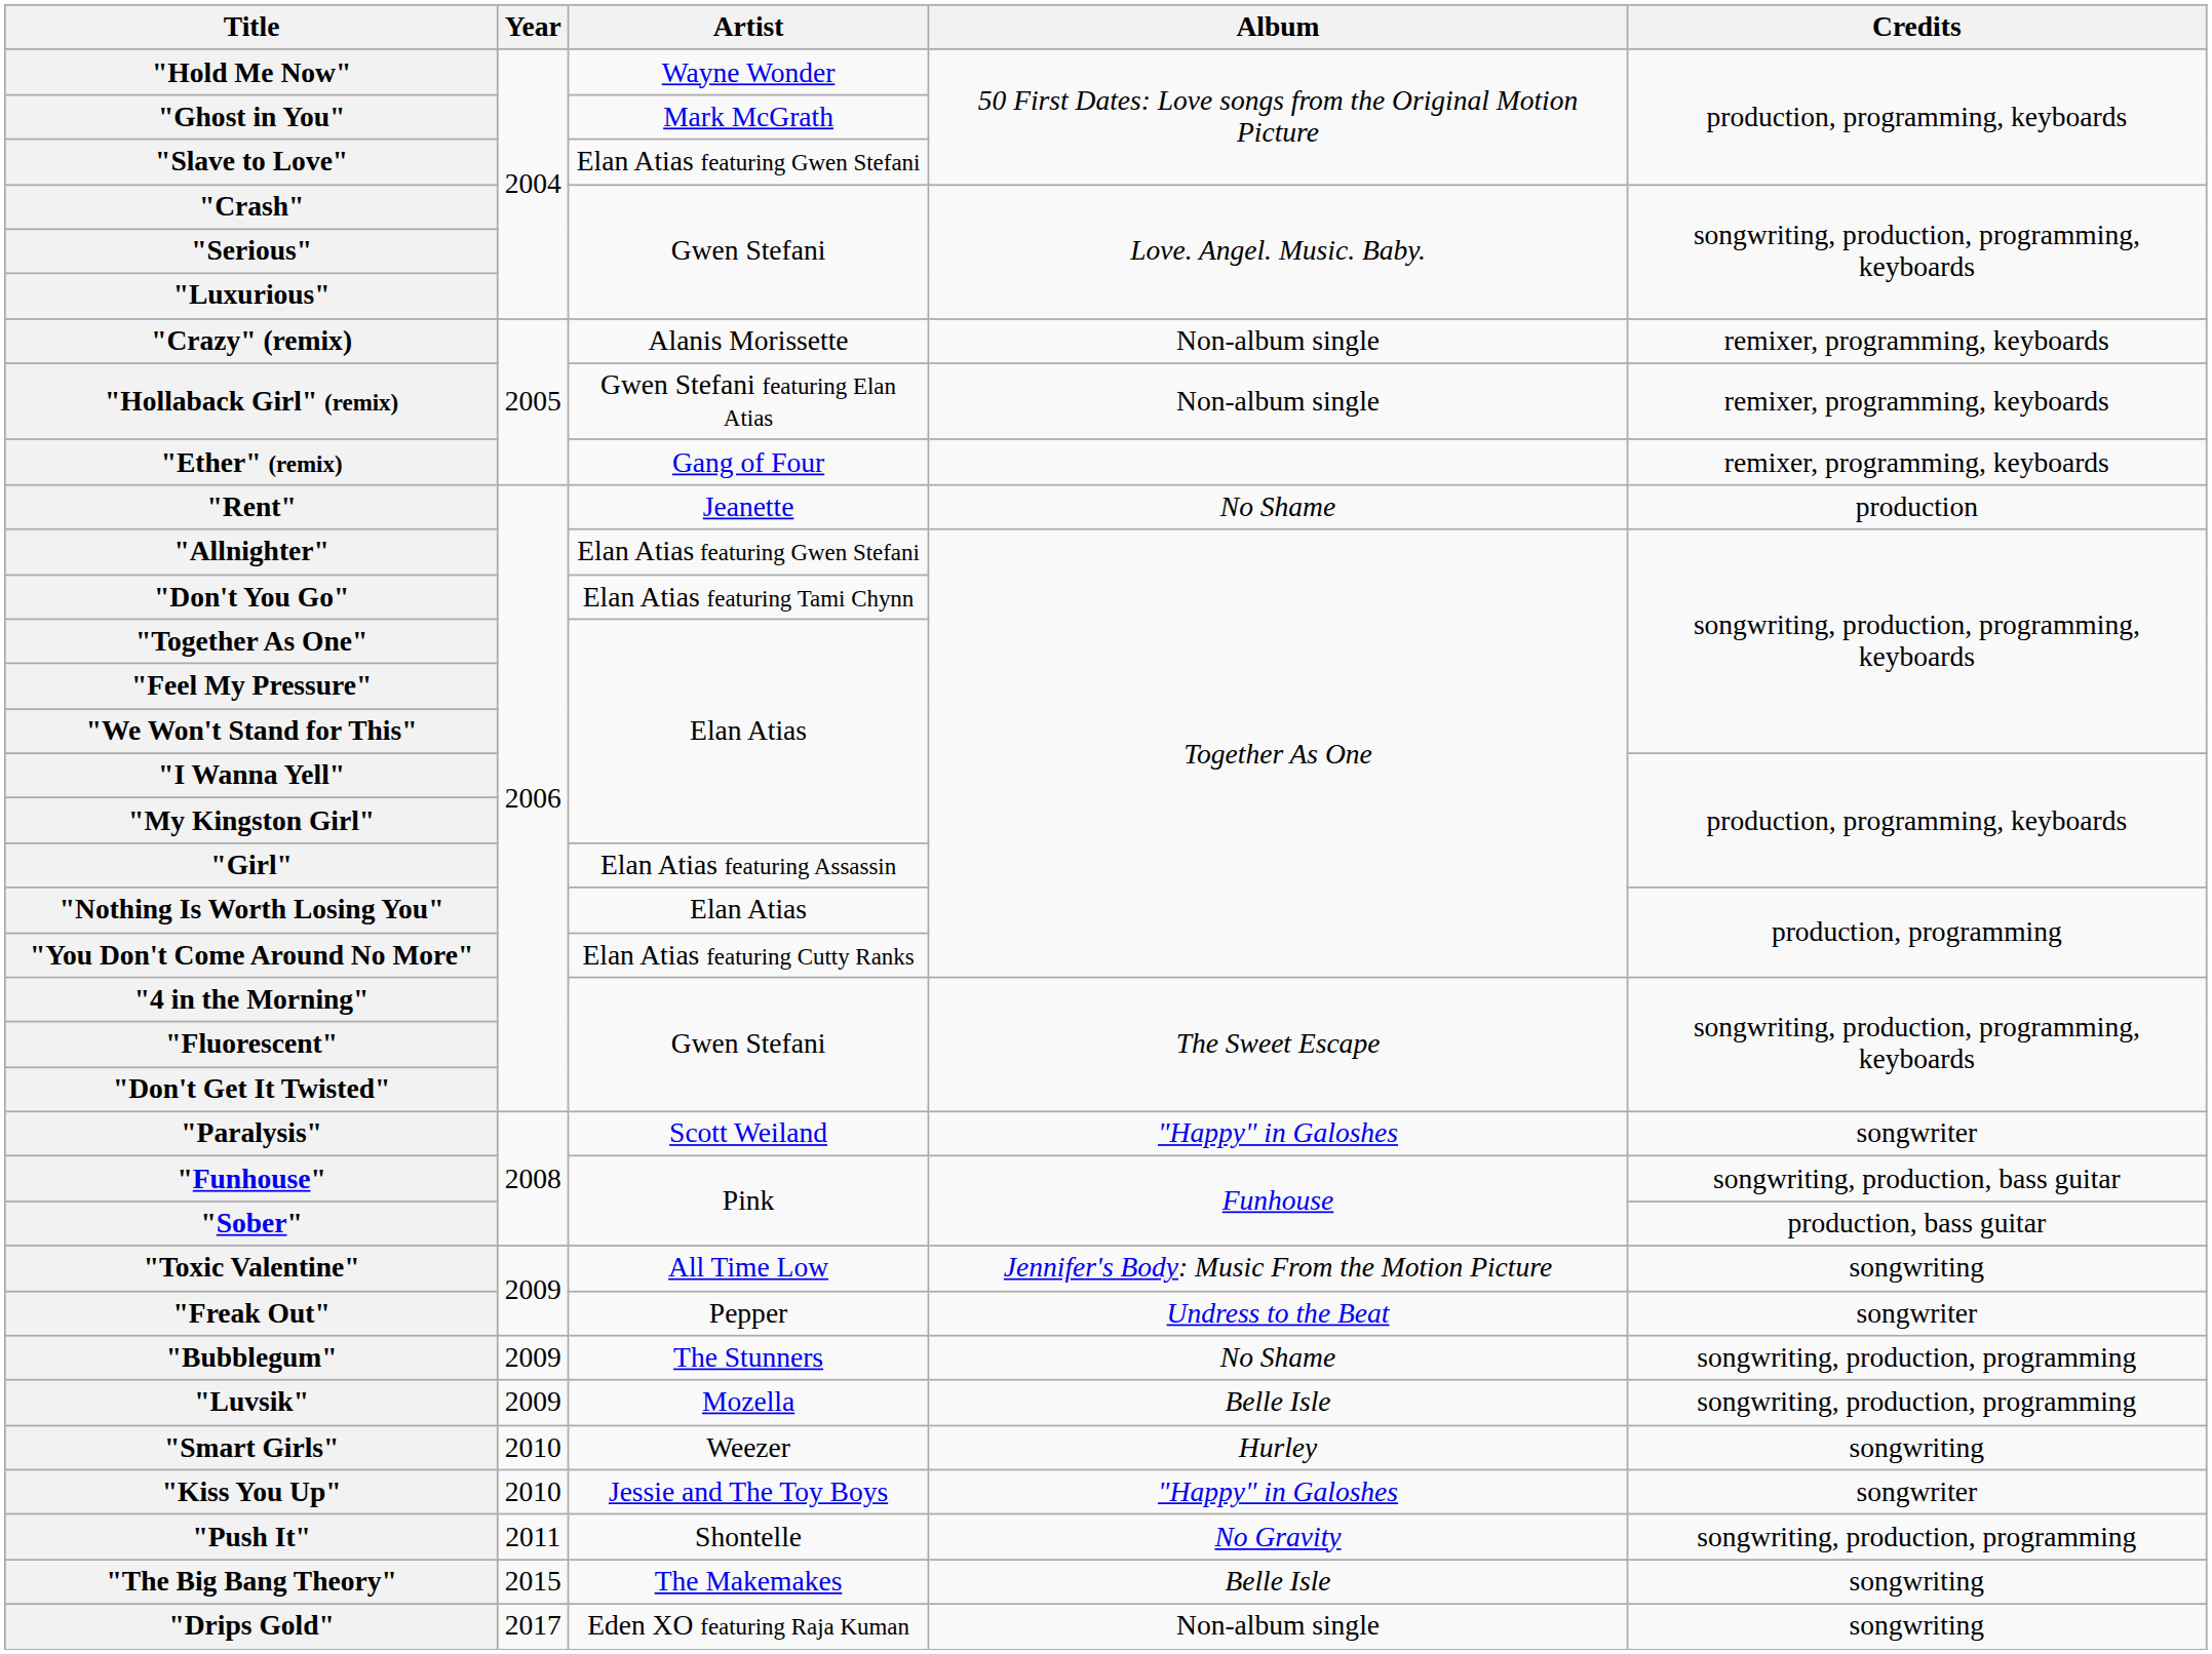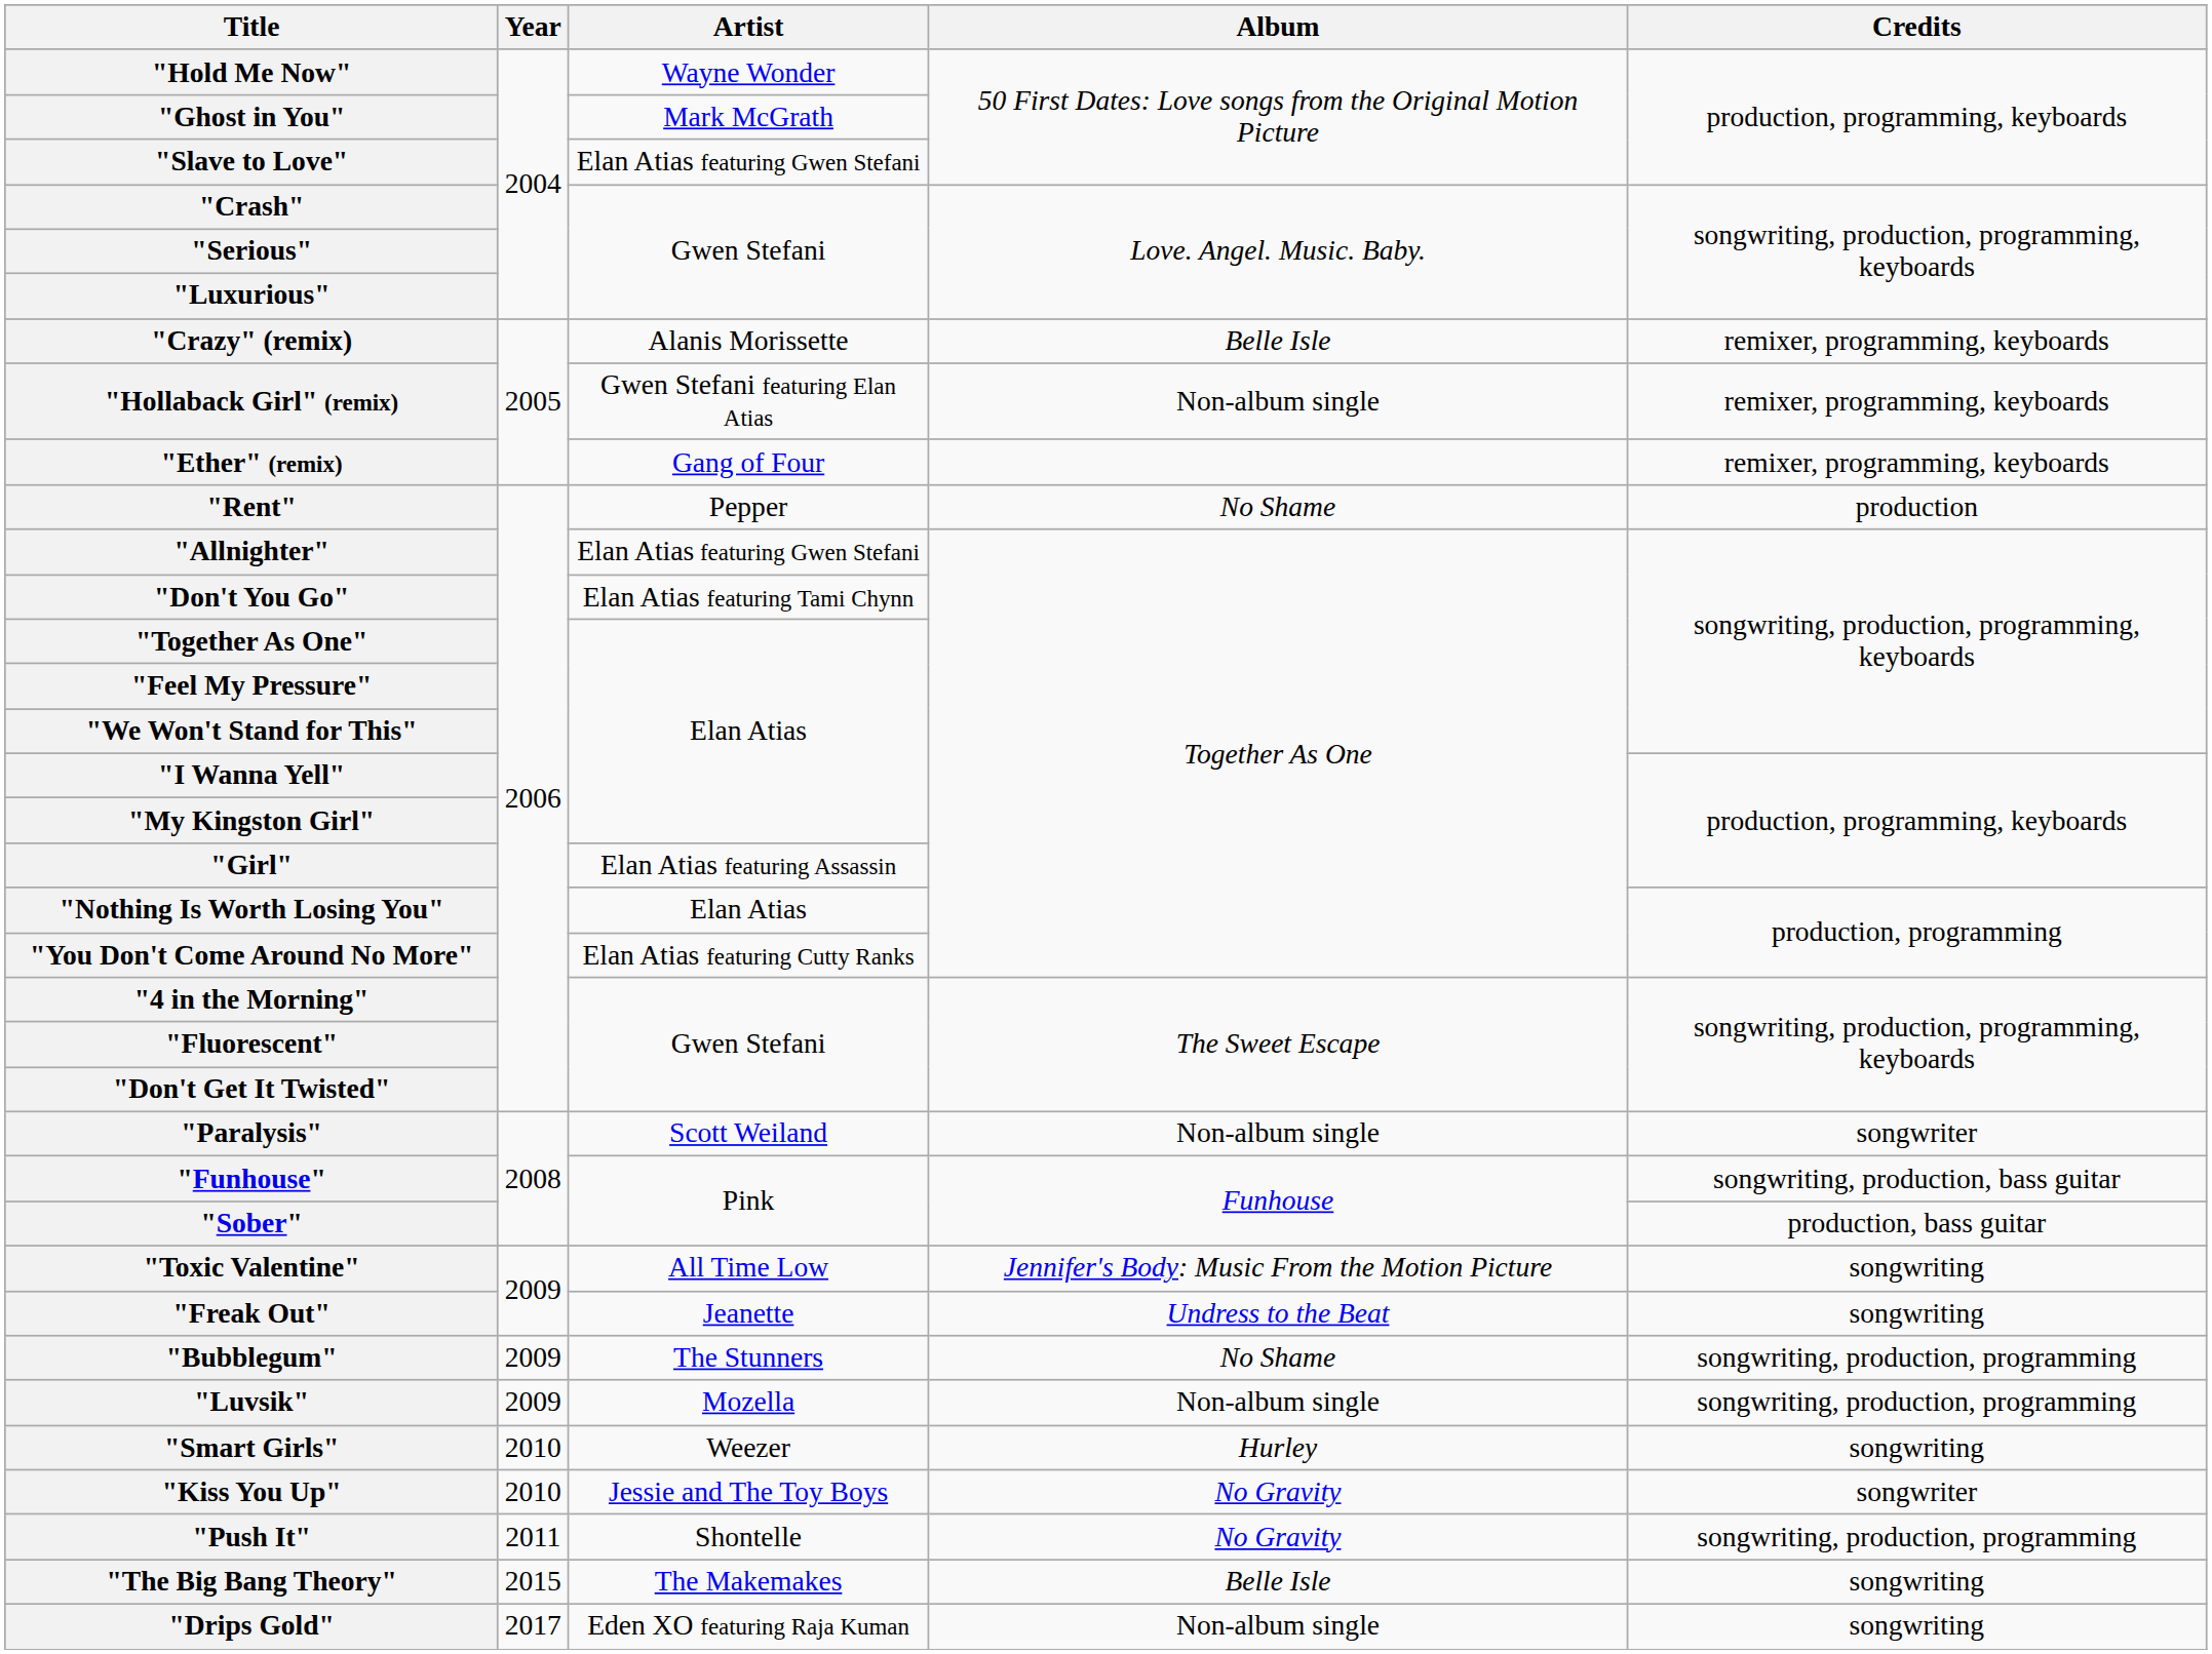"Crazy" (remix) | Album: Non-album single -> Belle Isle
"Rent" | Artist: Jeanette -> Pepper
"Paralysis" | Album: "Happy" in Galoshes -> Non-album single
"Freak Out" | Artist: Pepper -> Jeanette
"Freak Out" | Credits: songwriter -> songwriting
"Luvsik" | Album: Belle Isle -> Non-album single
"Kiss You Up" | Album: "Happy" in Galoshes -> No Gravity
